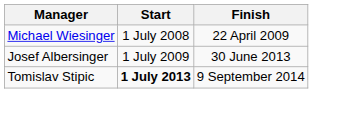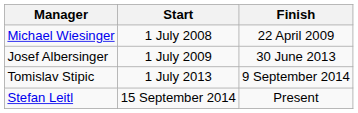Tomislav Stipic | Start: bold -> normal
+ row: Stefan Leitl | 15 September 2014 | Present
